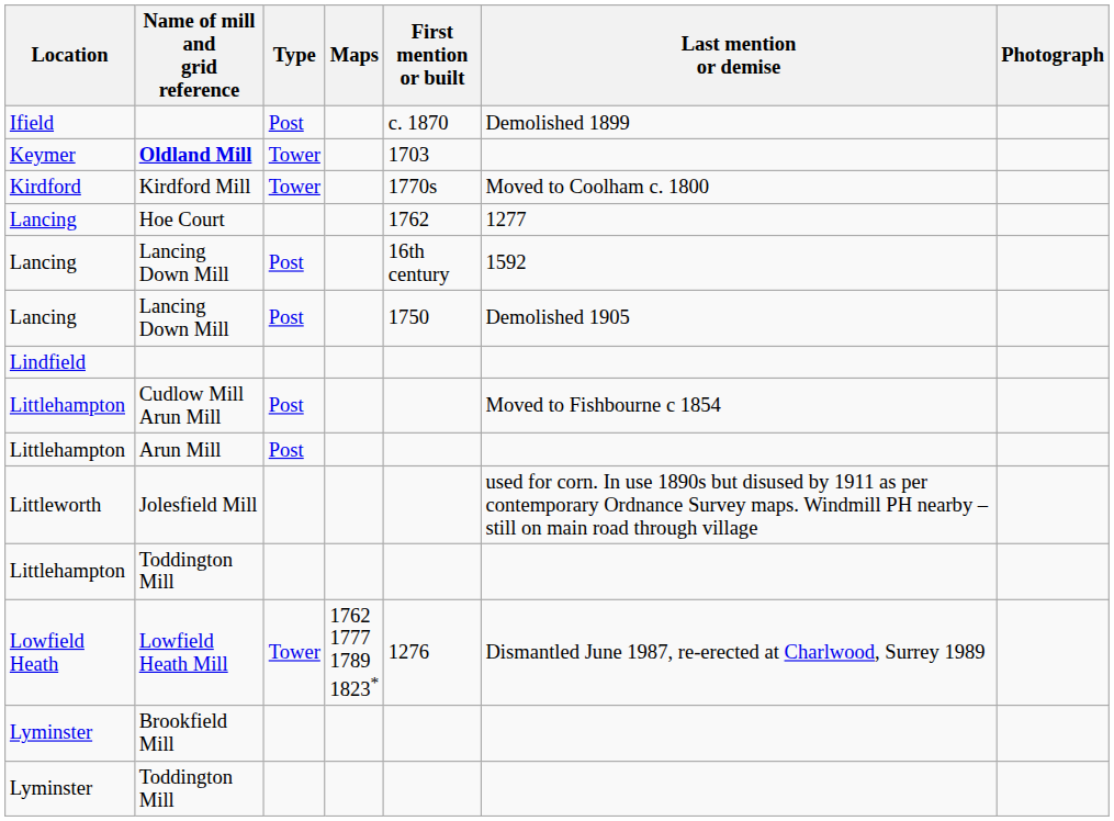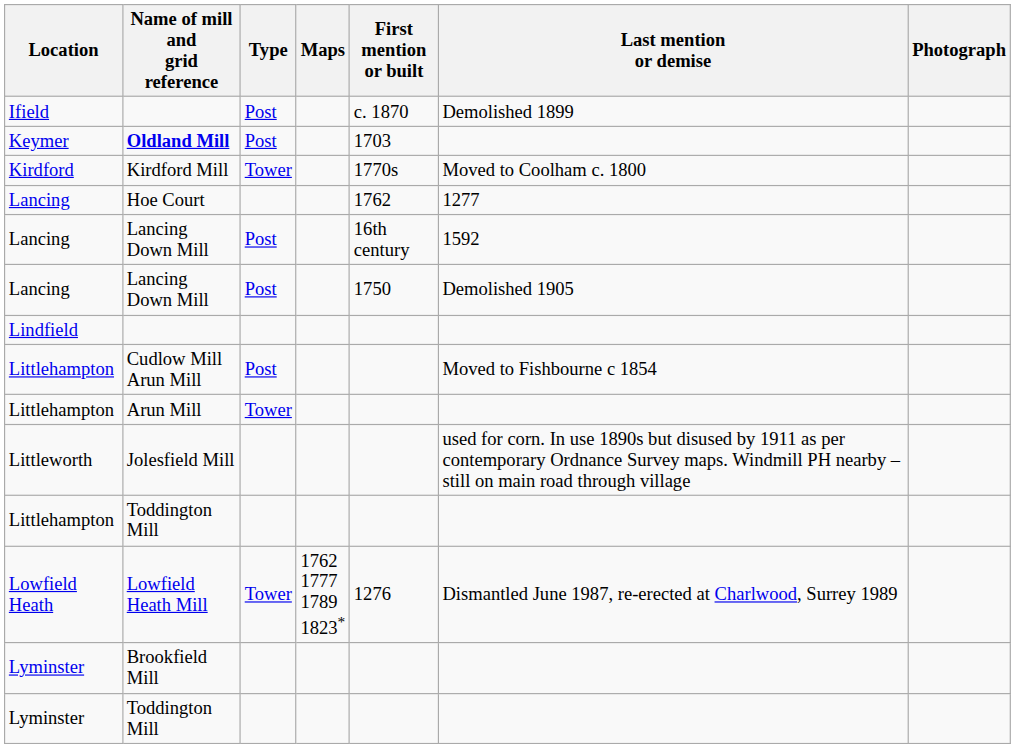Oldland Mill | Type: Tower -> Post
Arun Mill | Type: Post -> Tower
